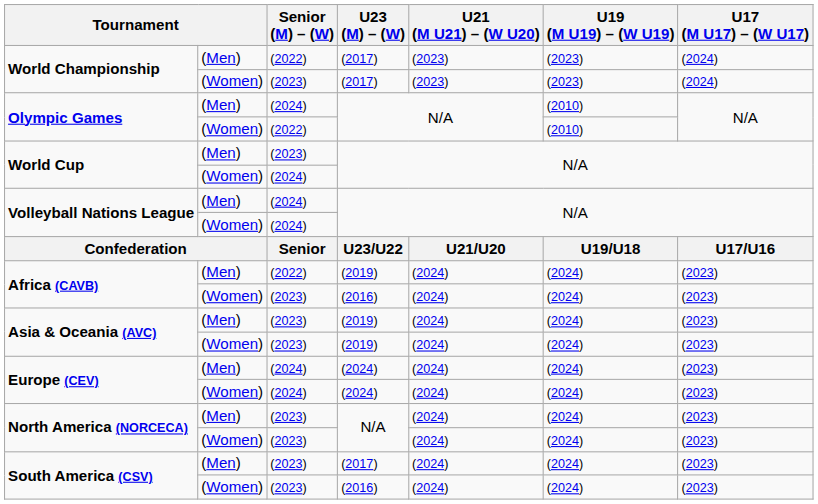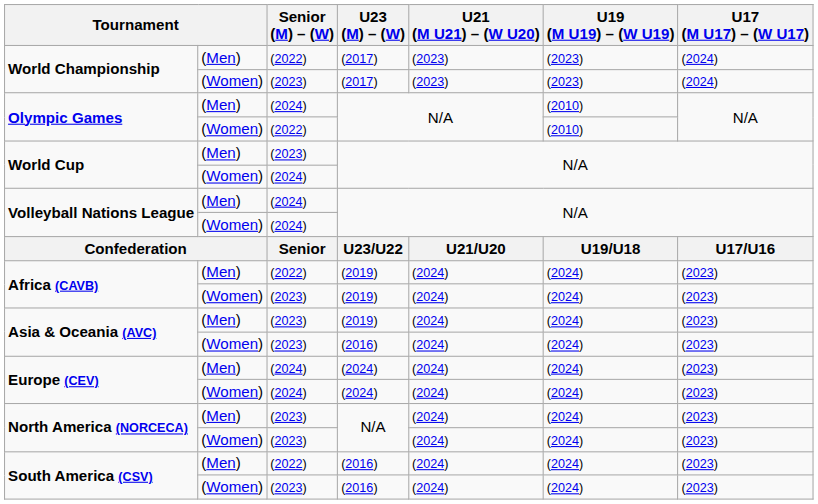Africa (CAVB) / (Women) | U23 (M) – (W): (2016) -> (2019)
Asia & Oceania (AVC) / (Women) | U23 (M) – (W): (2019) -> (2016)
South America (CSV) / (Men) | Senior (M) – (W): (2023) -> (2022)
South America (CSV) / (Men) | U23 (M) – (W): (2017) -> (2016)
